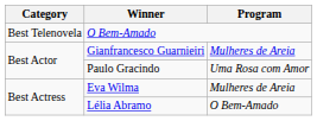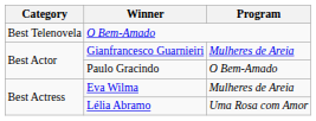Paulo Gracindo | Program: Uma Rosa com Amor -> O Bem-Amado
Lélia Abramo | Program: O Bem-Amado -> Uma Rosa com Amor
